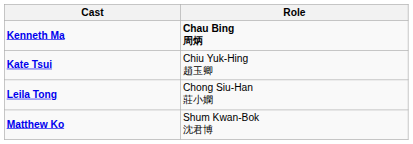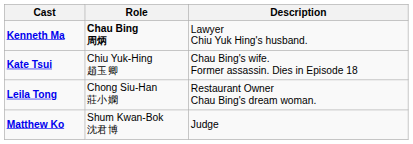+ column: Description | Lawyer Chiu Yuk Hing's husband. | Chau Bing's wife. Former assassin. Dies in Episode 18 | Restaurant Owner Chau Bing's dream woman. | Judge
